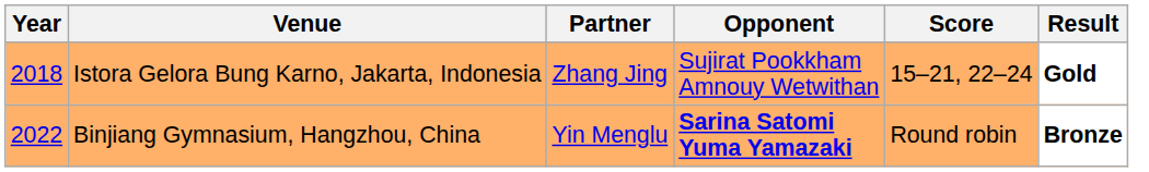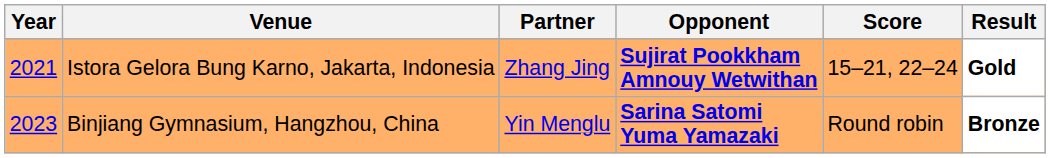Istora Gelora Bung Karno, Jakarta, Indonesia | Year: 2018 -> 2021
Istora Gelora Bung Karno, Jakarta, Indonesia | Opponent: normal -> bold
Binjiang Gymnasium, Hangzhou, China | Year: 2022 -> 2023
